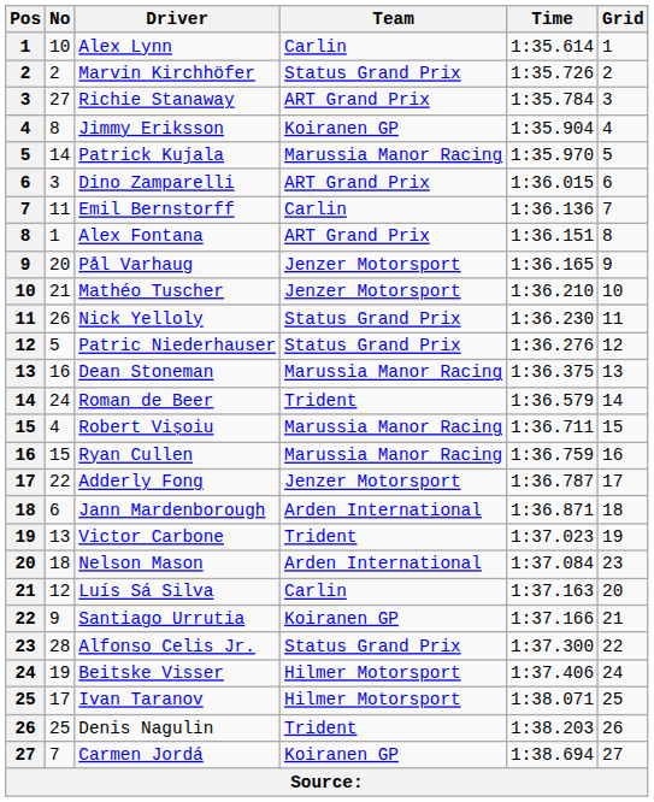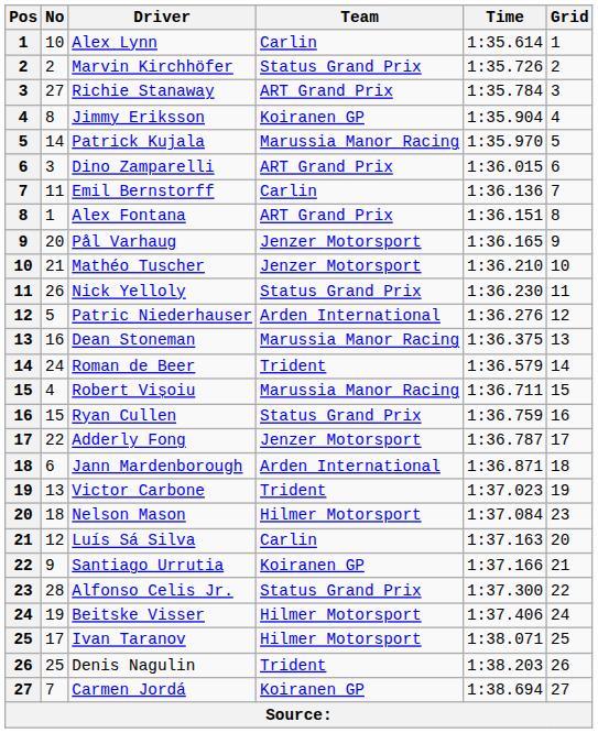Patric Niederhauser | Team: Status Grand Prix -> Arden International
Ryan Cullen | Team: Marussia Manor Racing -> Status Grand Prix
Nelson Mason | Team: Arden International -> Hilmer Motorsport
